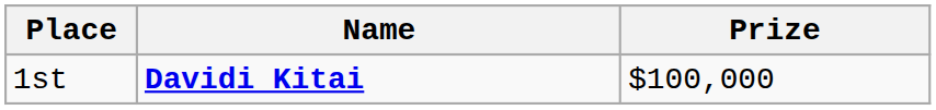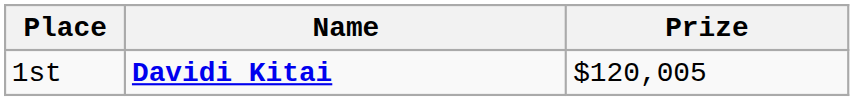1st | Prize: $100,000 -> $120,005
